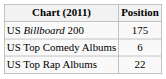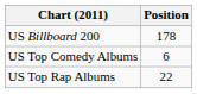US Billboard 200 | Position: 175 -> 178
